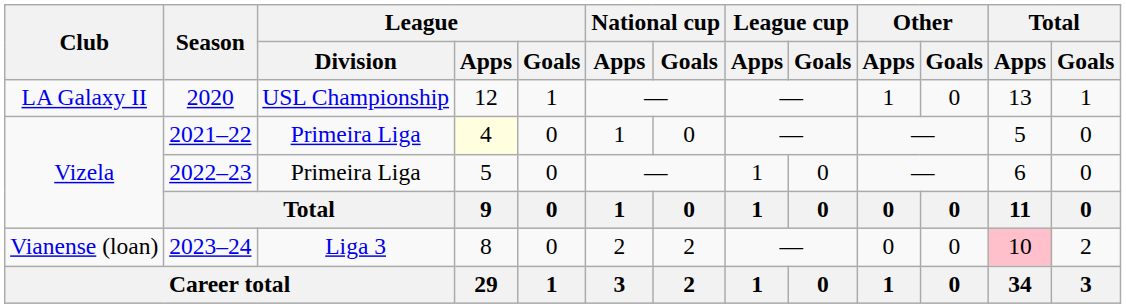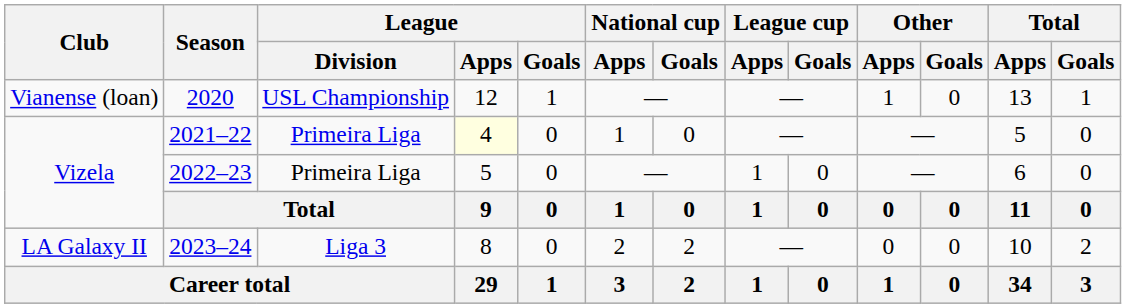2020 | Club: LA Galaxy II -> Vianense (loan)
2023–24 | Club: Vianense (loan) -> LA Galaxy II
2023–24 | Total / Apps: pink background -> no background
